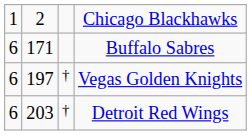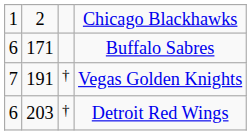Vegas Golden Knights | column 1: 6 -> 7
Vegas Golden Knights | column 2: 197 -> 191
